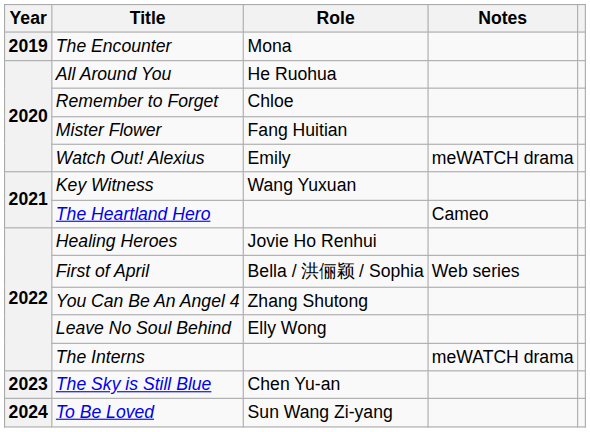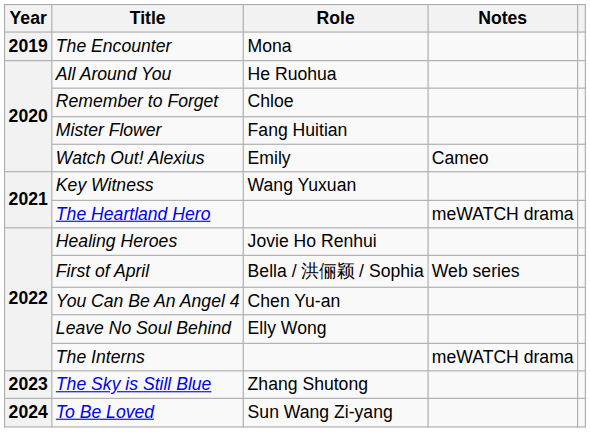Watch Out! Alexius | Notes: meWATCH drama -> Cameo
The Heartland Hero | Notes: Cameo -> meWATCH drama
You Can Be An Angel 4 | Role: Zhang Shutong -> Chen Yu-an
The Sky is Still Blue | Role: Chen Yu-an -> Zhang Shutong
